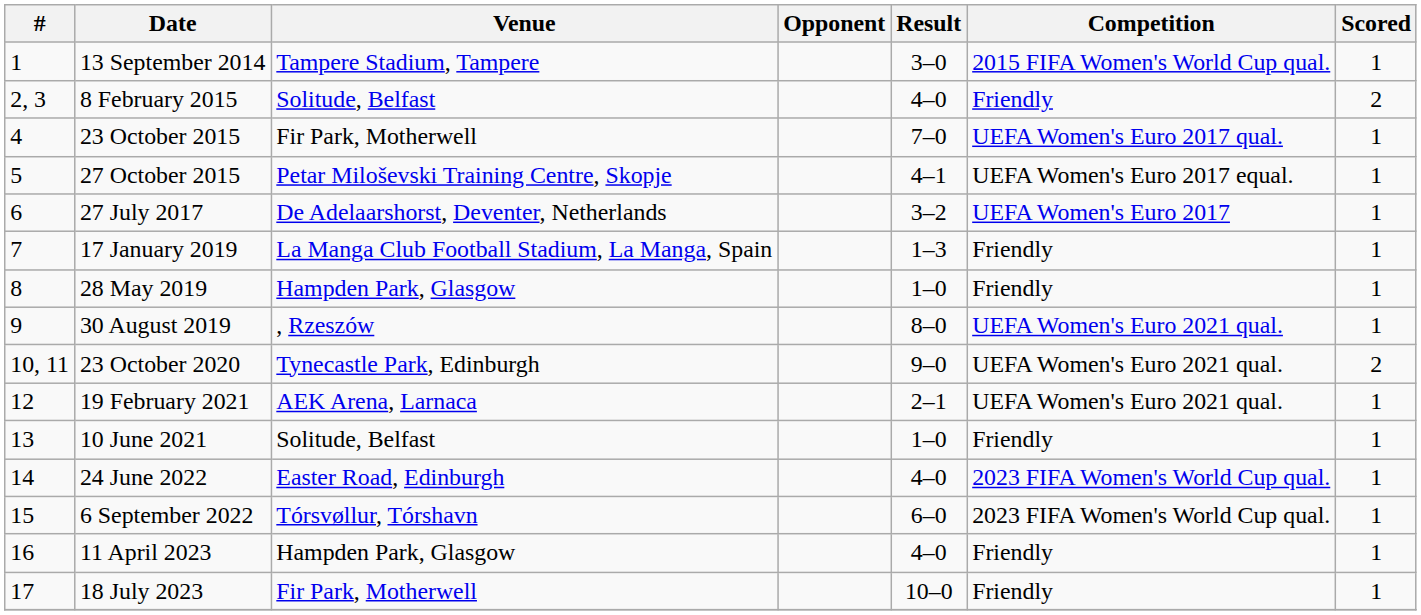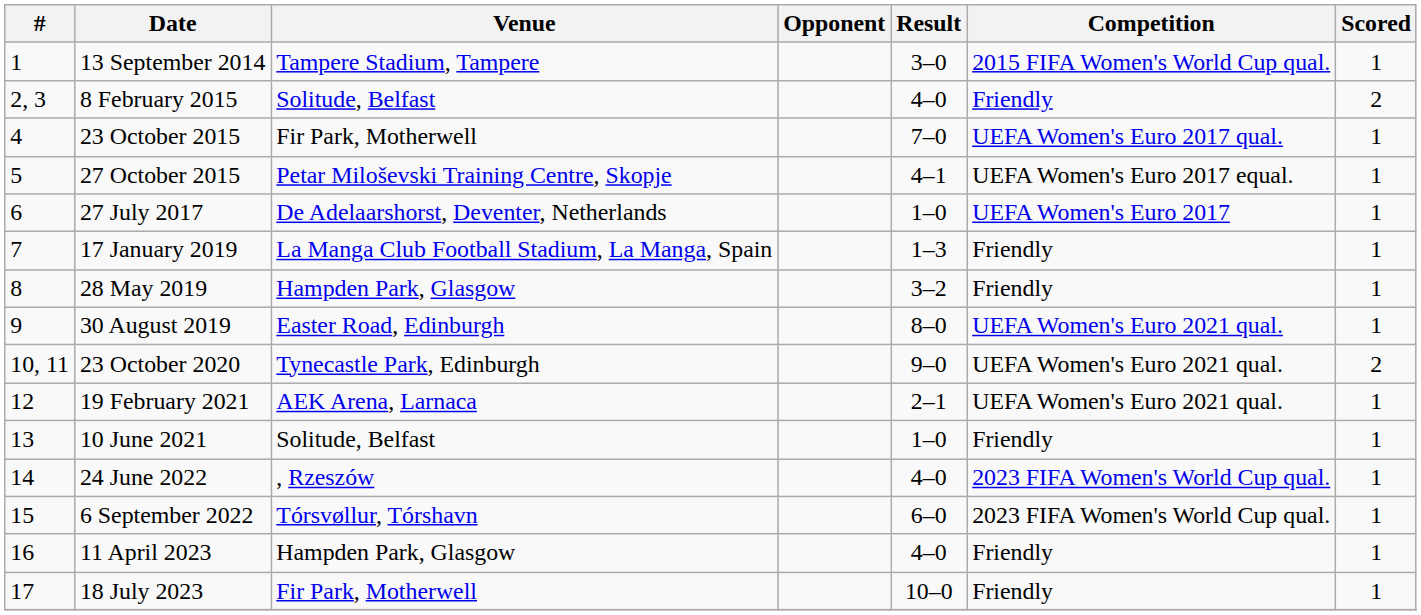27 July 2017 | Result: 3–2 -> 1–0
28 May 2019 | Result: 1–0 -> 3–2
30 August 2019 | Venue: , Rzeszów -> Easter Road, Edinburgh
24 June 2022 | Venue: Easter Road, Edinburgh -> , Rzeszów
